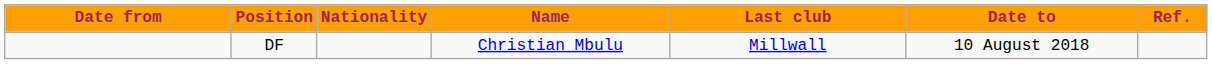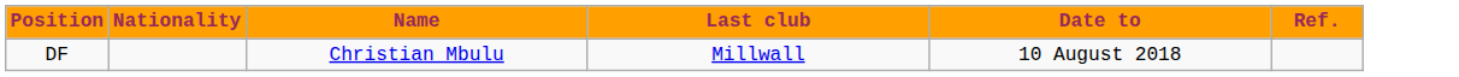- column: Date from
